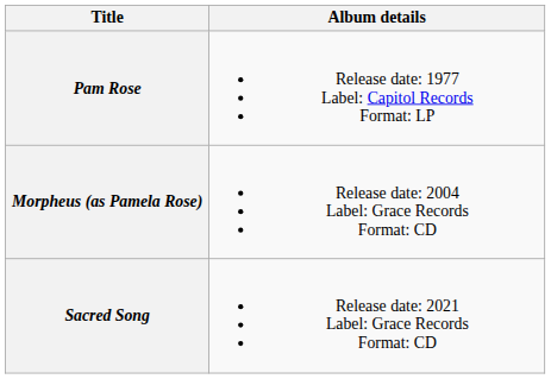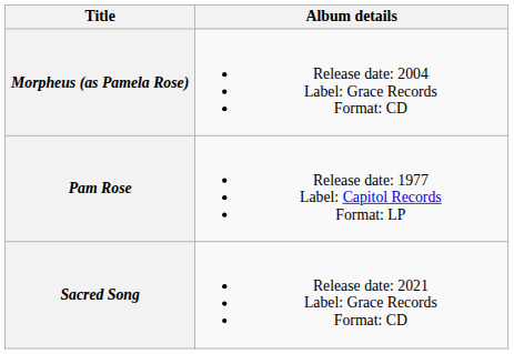rows swapped: Pam Rose <-> Morpheus (as Pamela Rose)
